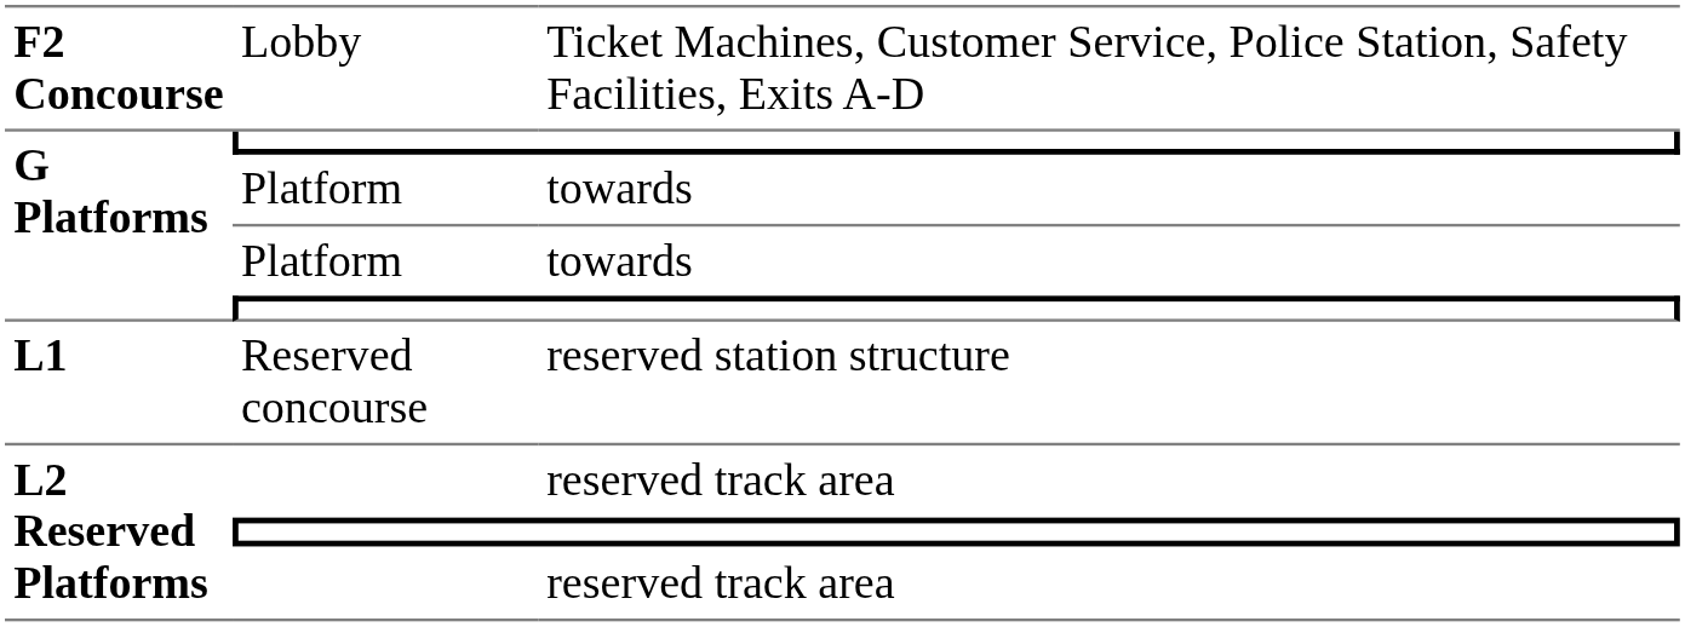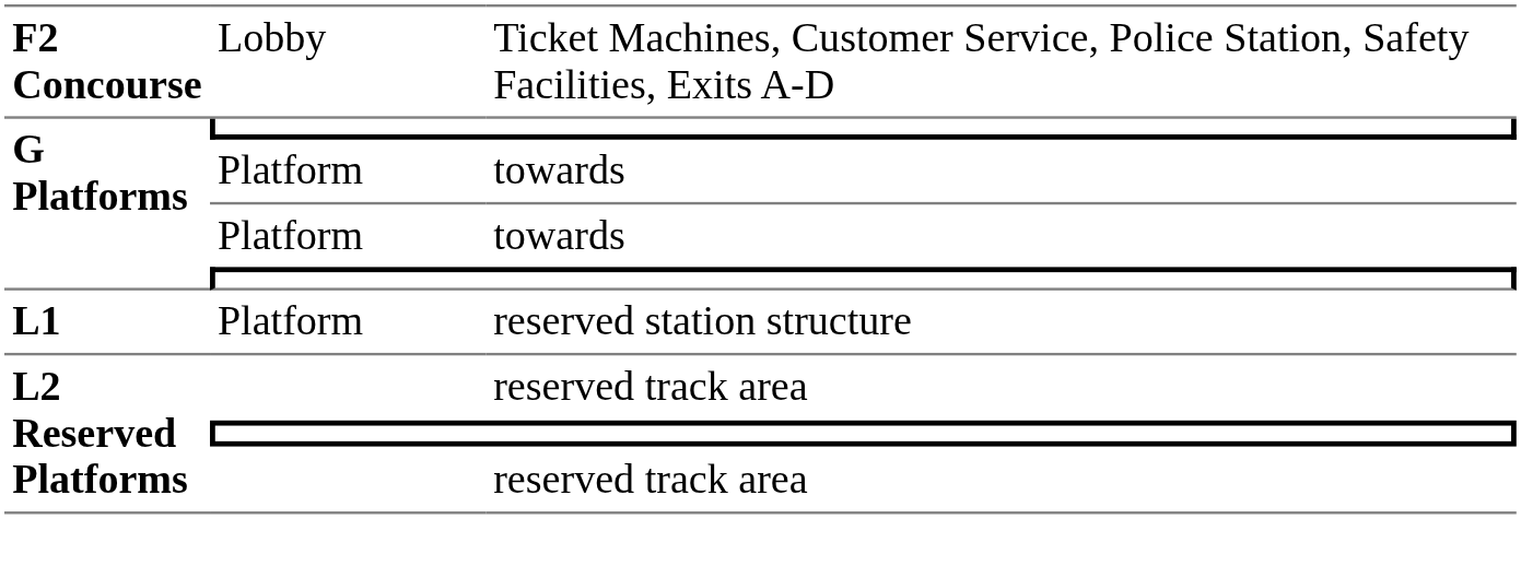reserved station structure | column 2: Reserved concourse -> Platform
